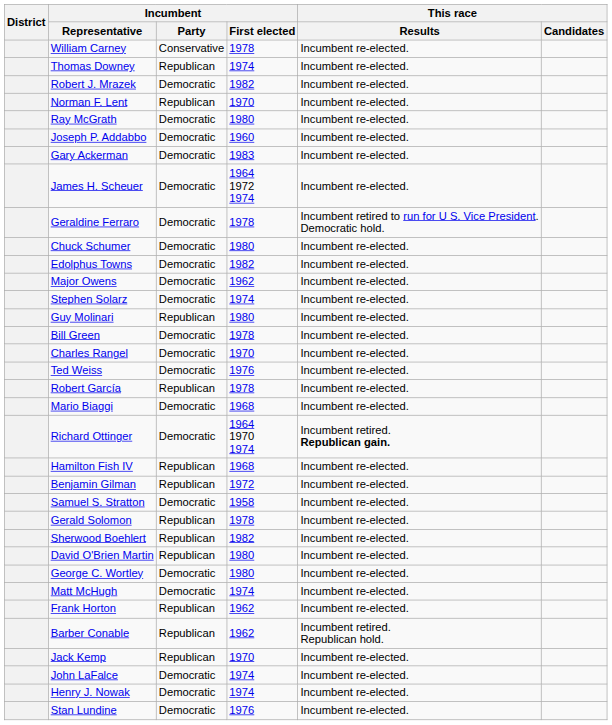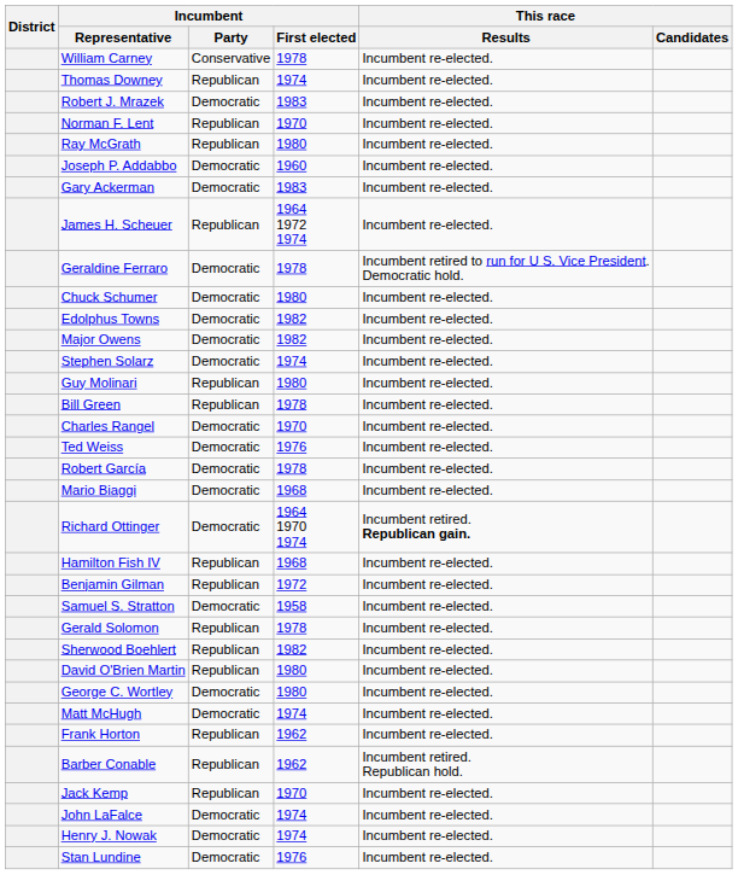Robert J. Mrazek | Incumbent / First elected: 1982 -> 1983
Ray McGrath | Incumbent / Party: Democratic -> Republican
James H. Scheuer | Incumbent / Party: Democratic -> Republican
Major Owens | Incumbent / First elected: 1962 -> 1982
Bill Green | Incumbent / Party: Democratic -> Republican
Robert García | Incumbent / Party: Republican -> Democratic
